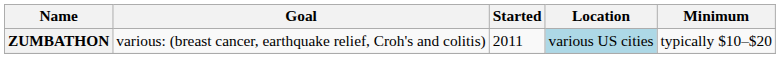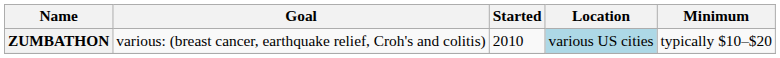ZUMBATHON | Started: 2011 -> 2010
